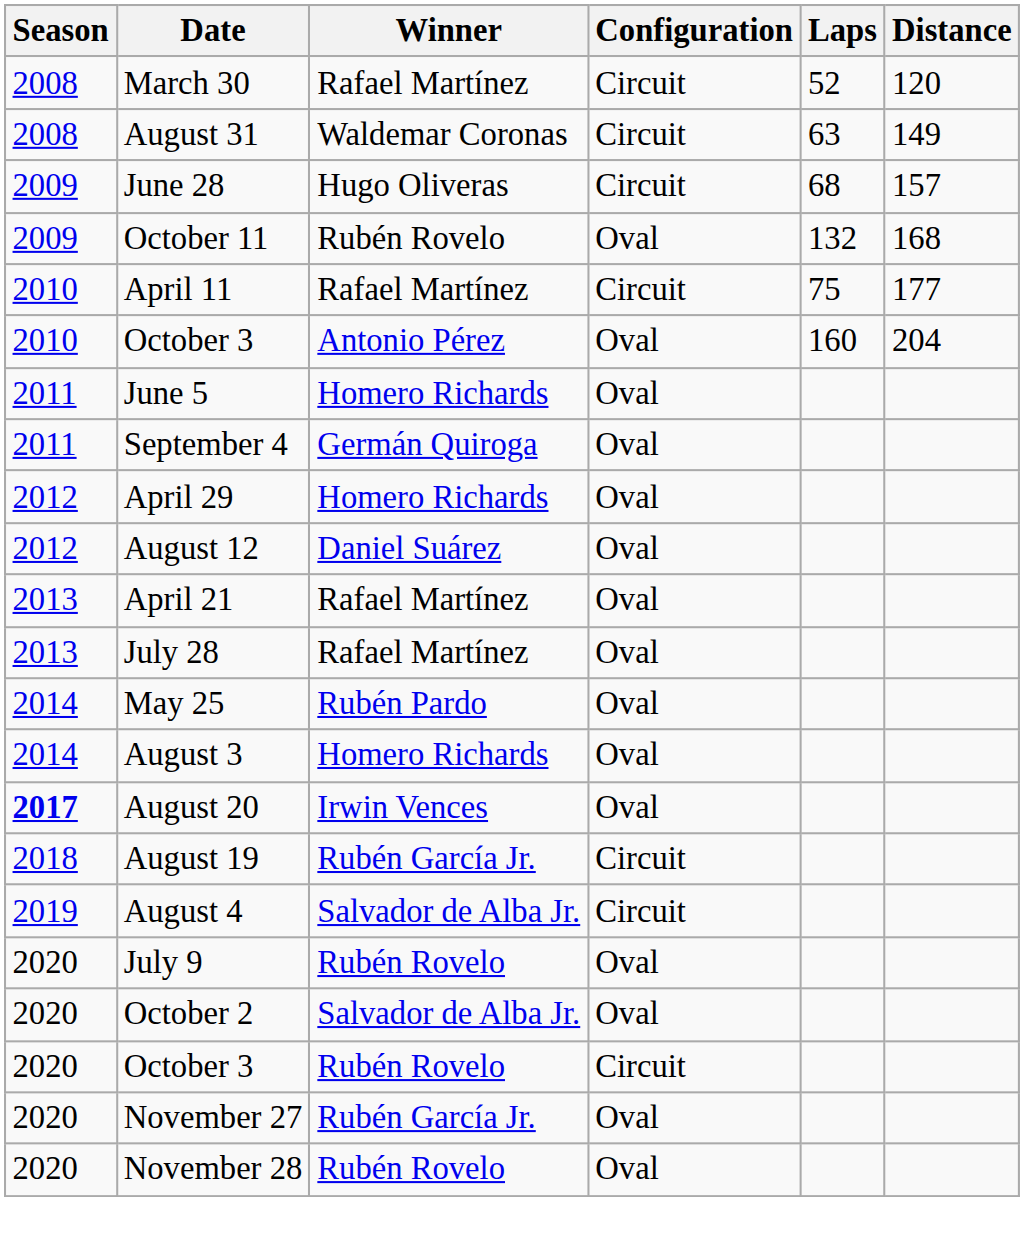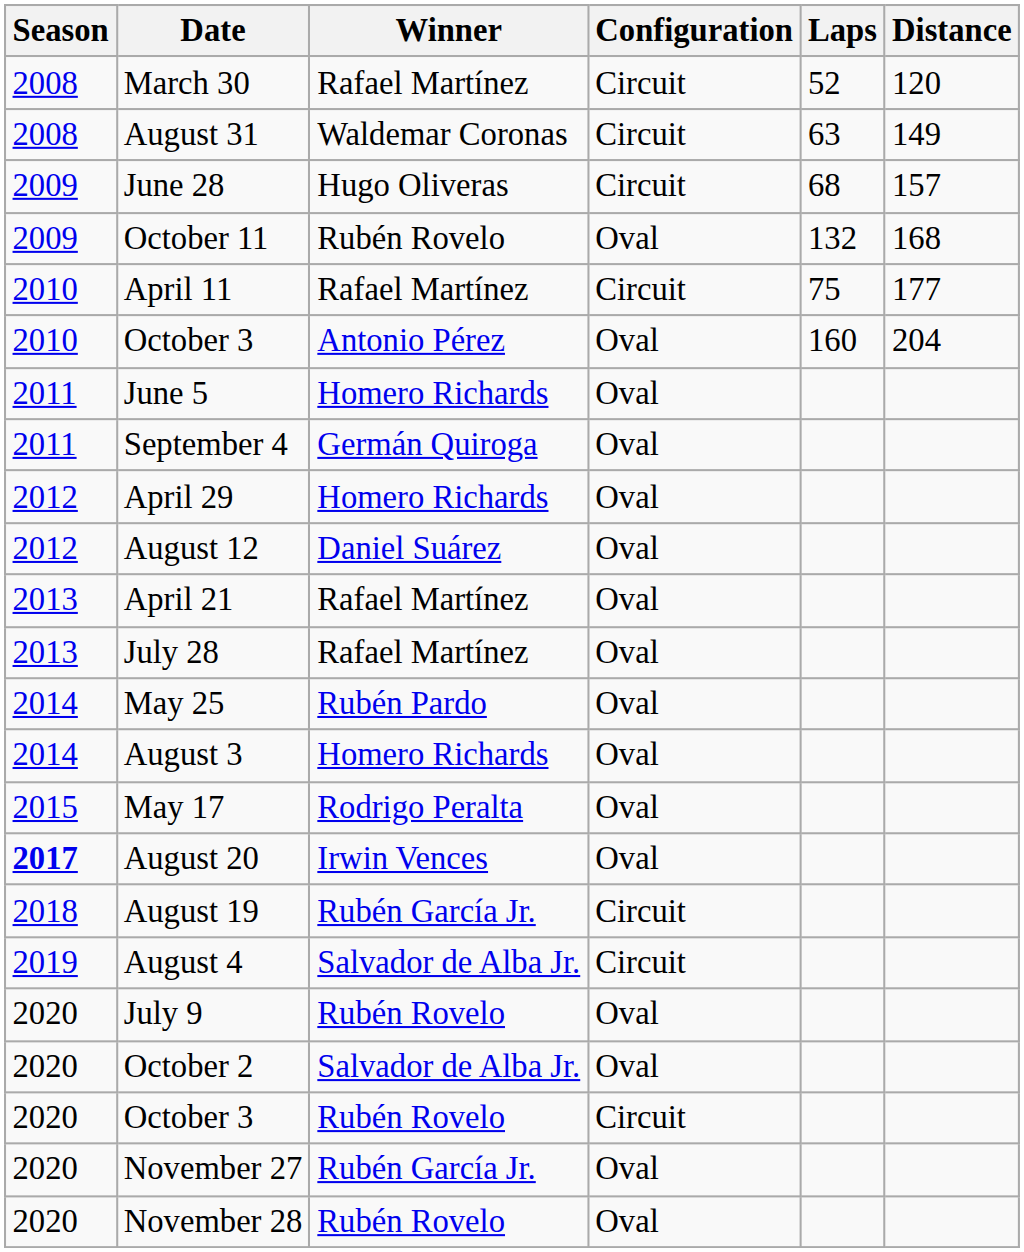+ row: 2015 | May 17 | Rodrigo Peralta | Oval
